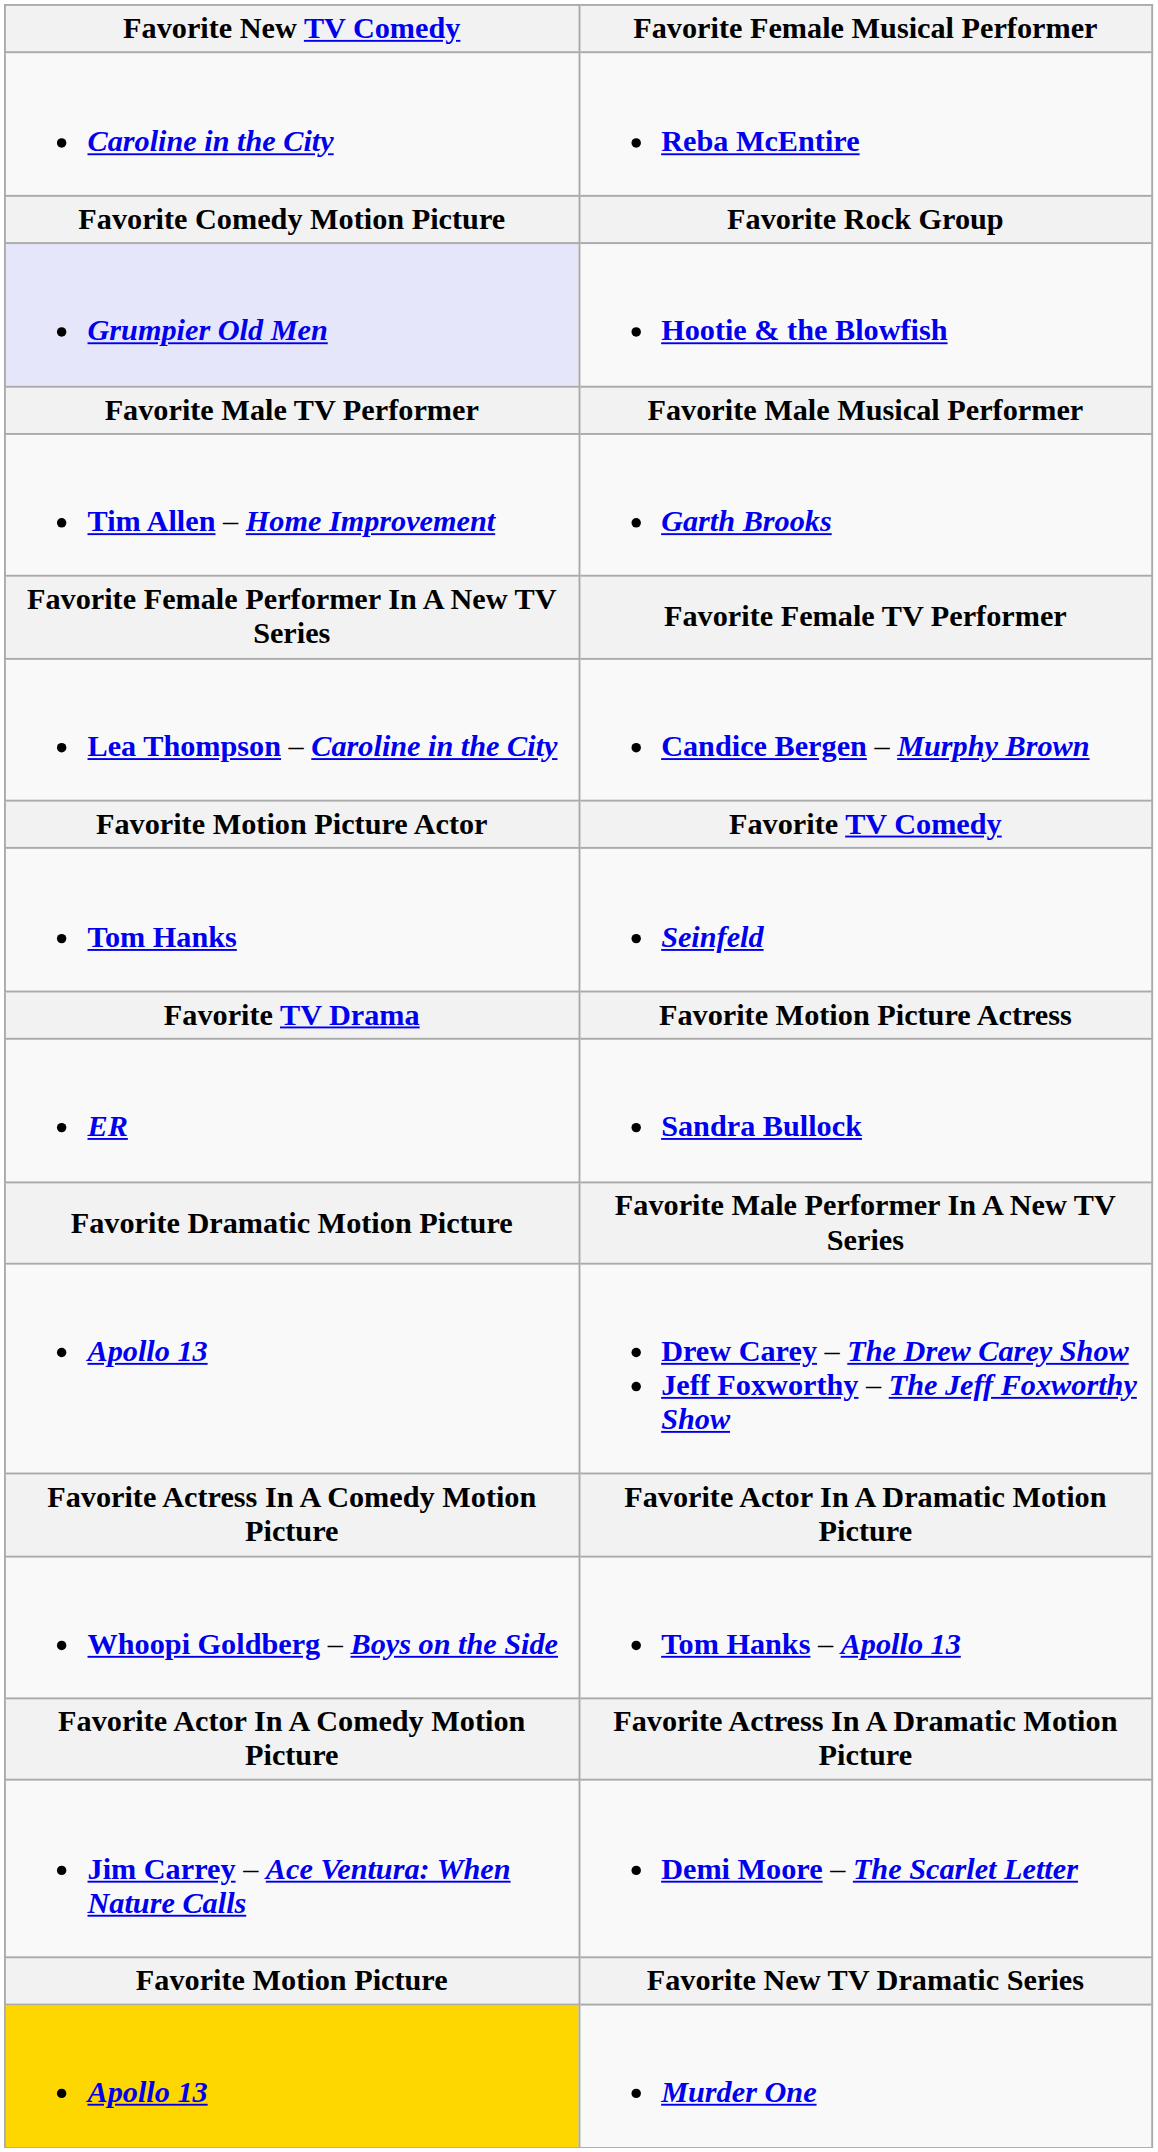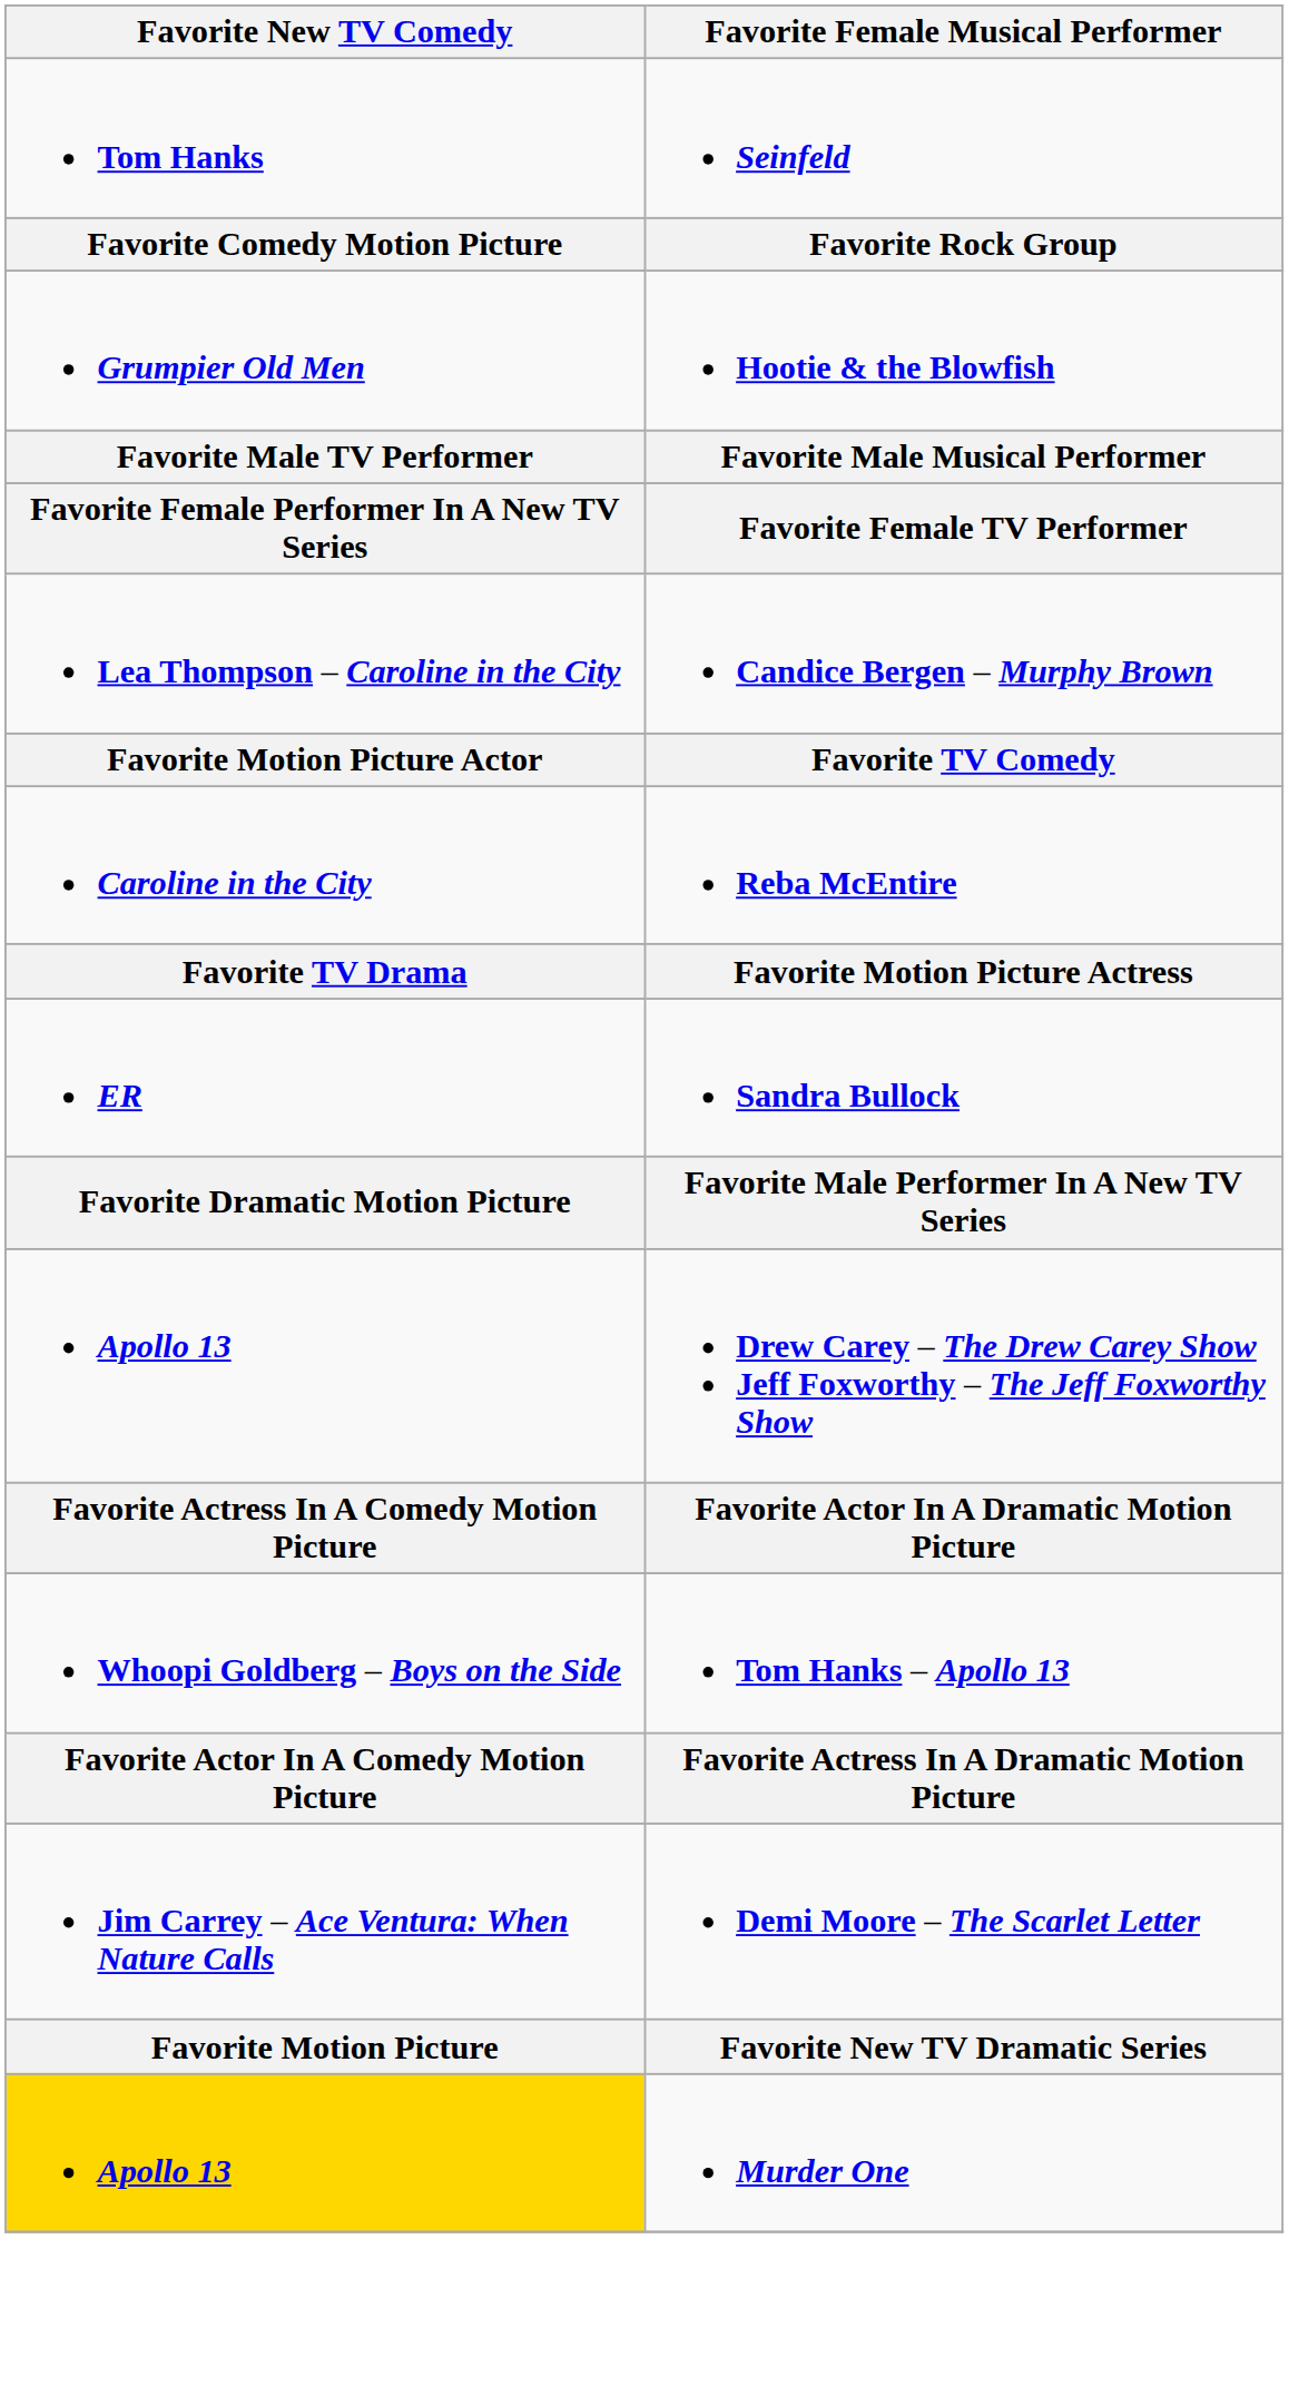rows swapped: Reba McEntire <-> Seinfeld
Hootie & the Blowfish | Favorite New TV Comedy: lavender background -> no background
- row: Tim Allen – Home Improvement | Garth Brooks
